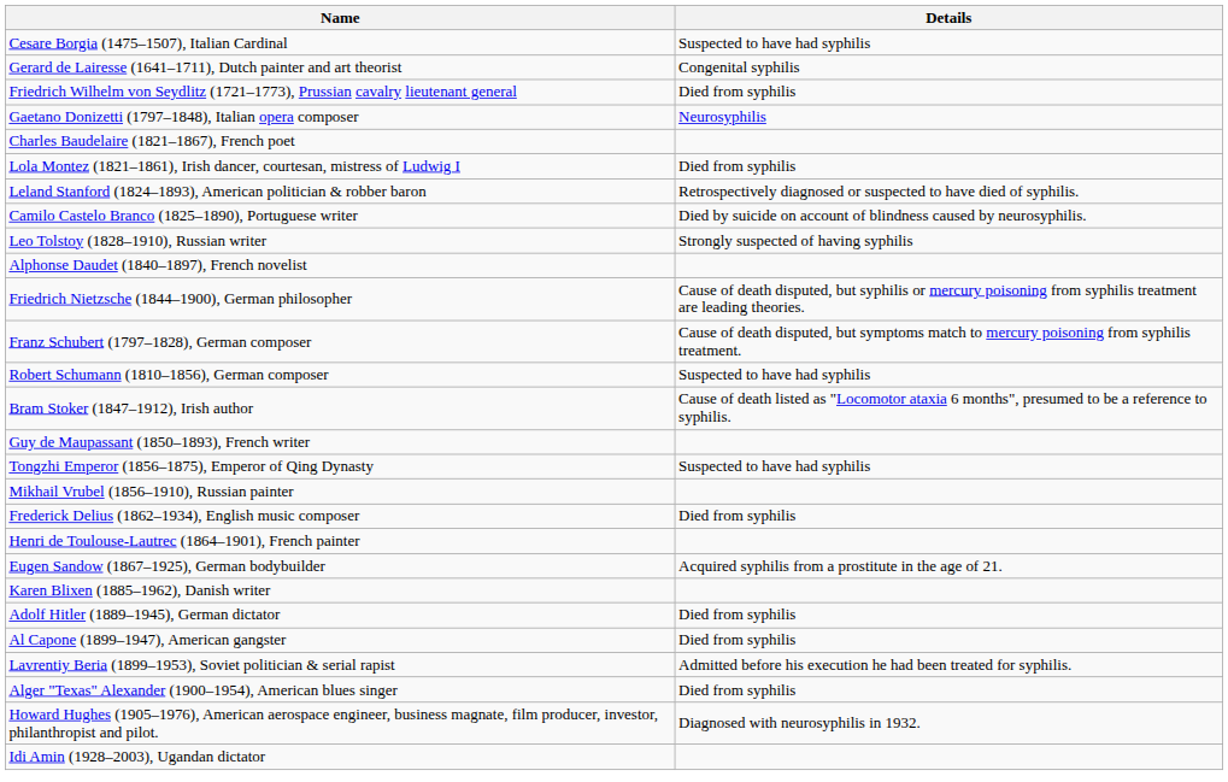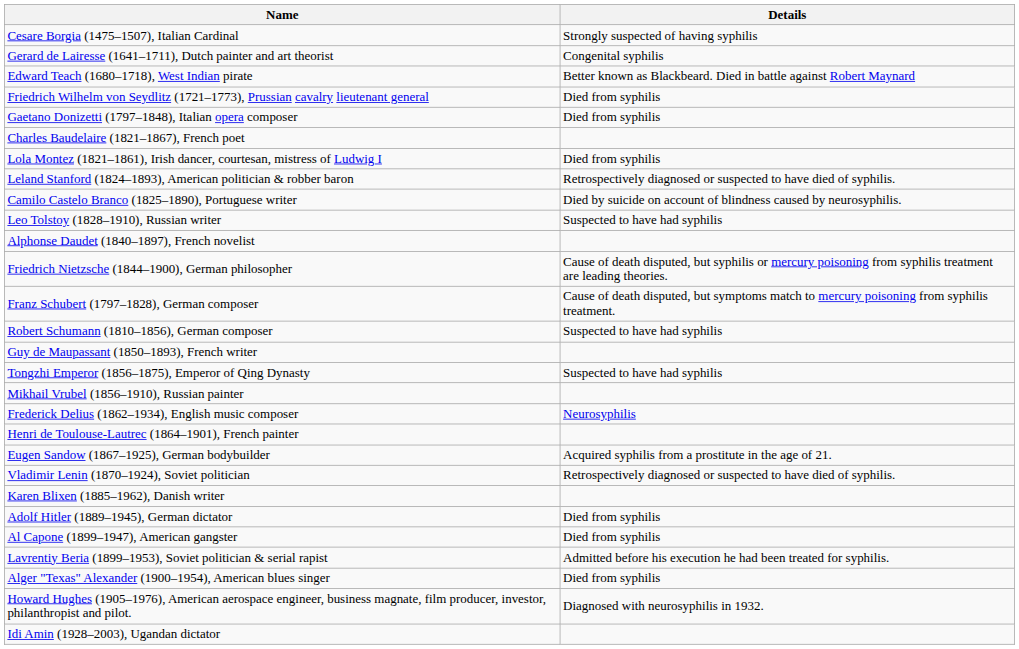Cesare Borgia (1475–1507), Italian Cardinal | Details: Suspected to have had syphilis -> Strongly suspected of having syphilis
+ row: Edward Teach (1680–1718), West Indian pirate | Better known as Blackbeard. Died in battle against Robert Maynard
Gaetano Donizetti (1797–1848), Italian opera composer | Details: Neurosyphilis -> Died from syphilis
Leo Tolstoy (1828–1910), Russian writer | Details: Strongly suspected of having syphilis -> Suspected to have had syphilis
- row: Bram Stoker (1847–1912), Irish author | Cause of death listed as "Locomotor ataxia 6 months", presumed to be a reference to syphilis.
Frederick Delius (1862–1934), English music composer | Details: Died from syphilis -> Neurosyphilis
+ row: Vladimir Lenin (1870–1924), Soviet politician | Retrospectively diagnosed or suspected to have died of syphilis.
